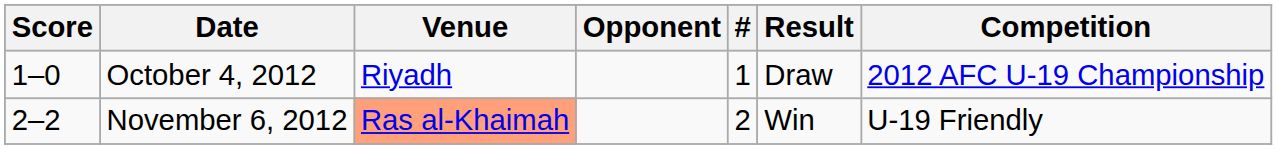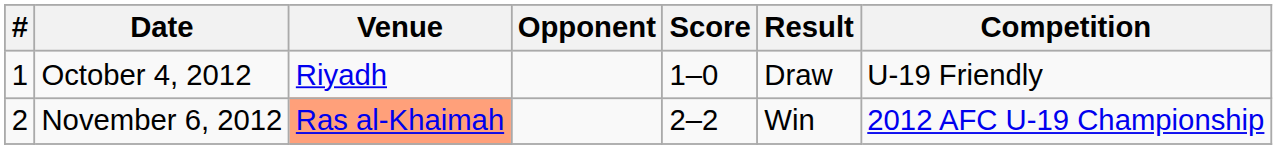columns swapped: # <-> Score
October 4, 2012 | Competition: 2012 AFC U-19 Championship -> U-19 Friendly
November 6, 2012 | Competition: U-19 Friendly -> 2012 AFC U-19 Championship
